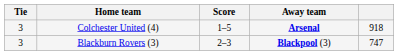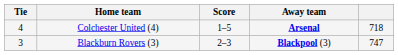Colchester United (4) | Tie: 3 -> 4
Colchester United (4) | column 5: 918 -> 718
